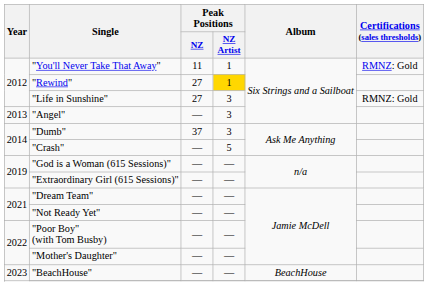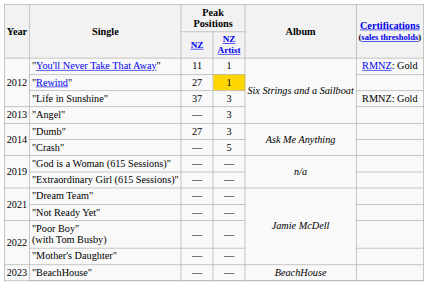"Life in Sunshine" | Peak Positions / NZ: 27 -> 37
"Dumb" | Peak Positions / NZ: 37 -> 27
